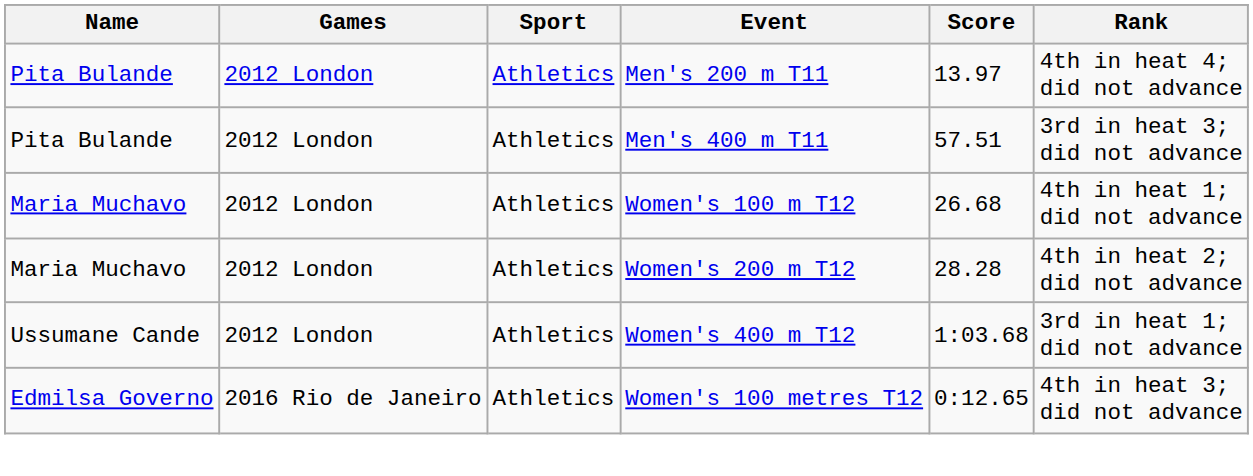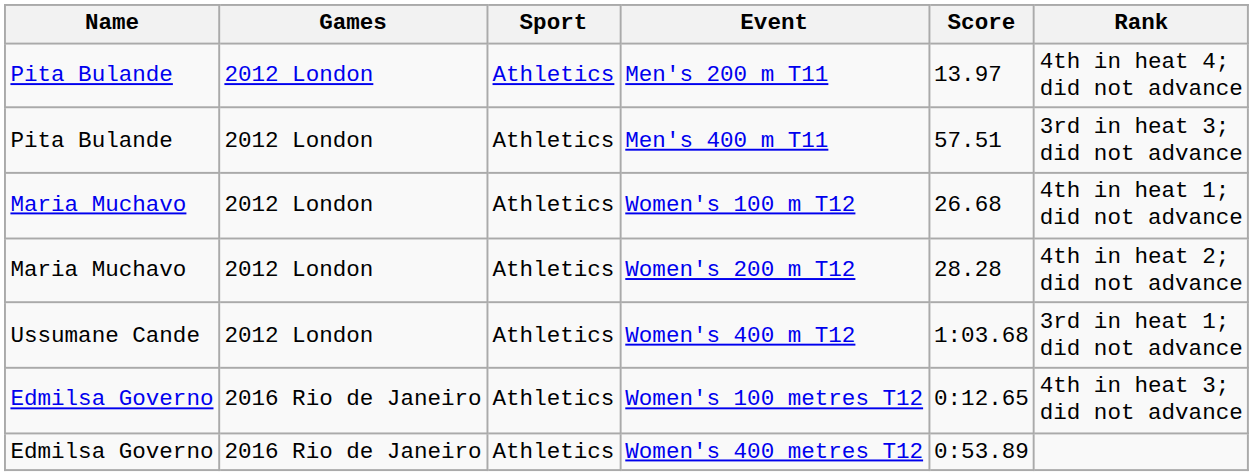+ row: Edmilsa Governo | 2016 Rio de Janeiro | Athletics | Women's 400 metres T12 | 0:53.89
